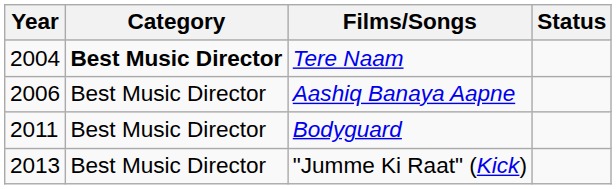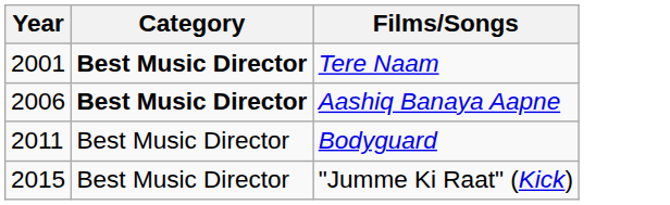- column: Status
Tere Naam | Year: 2004 -> 2001
Aashiq Banaya Aapne | Category: normal -> bold
"Jumme Ki Raat" (Kick) | Year: 2013 -> 2015
